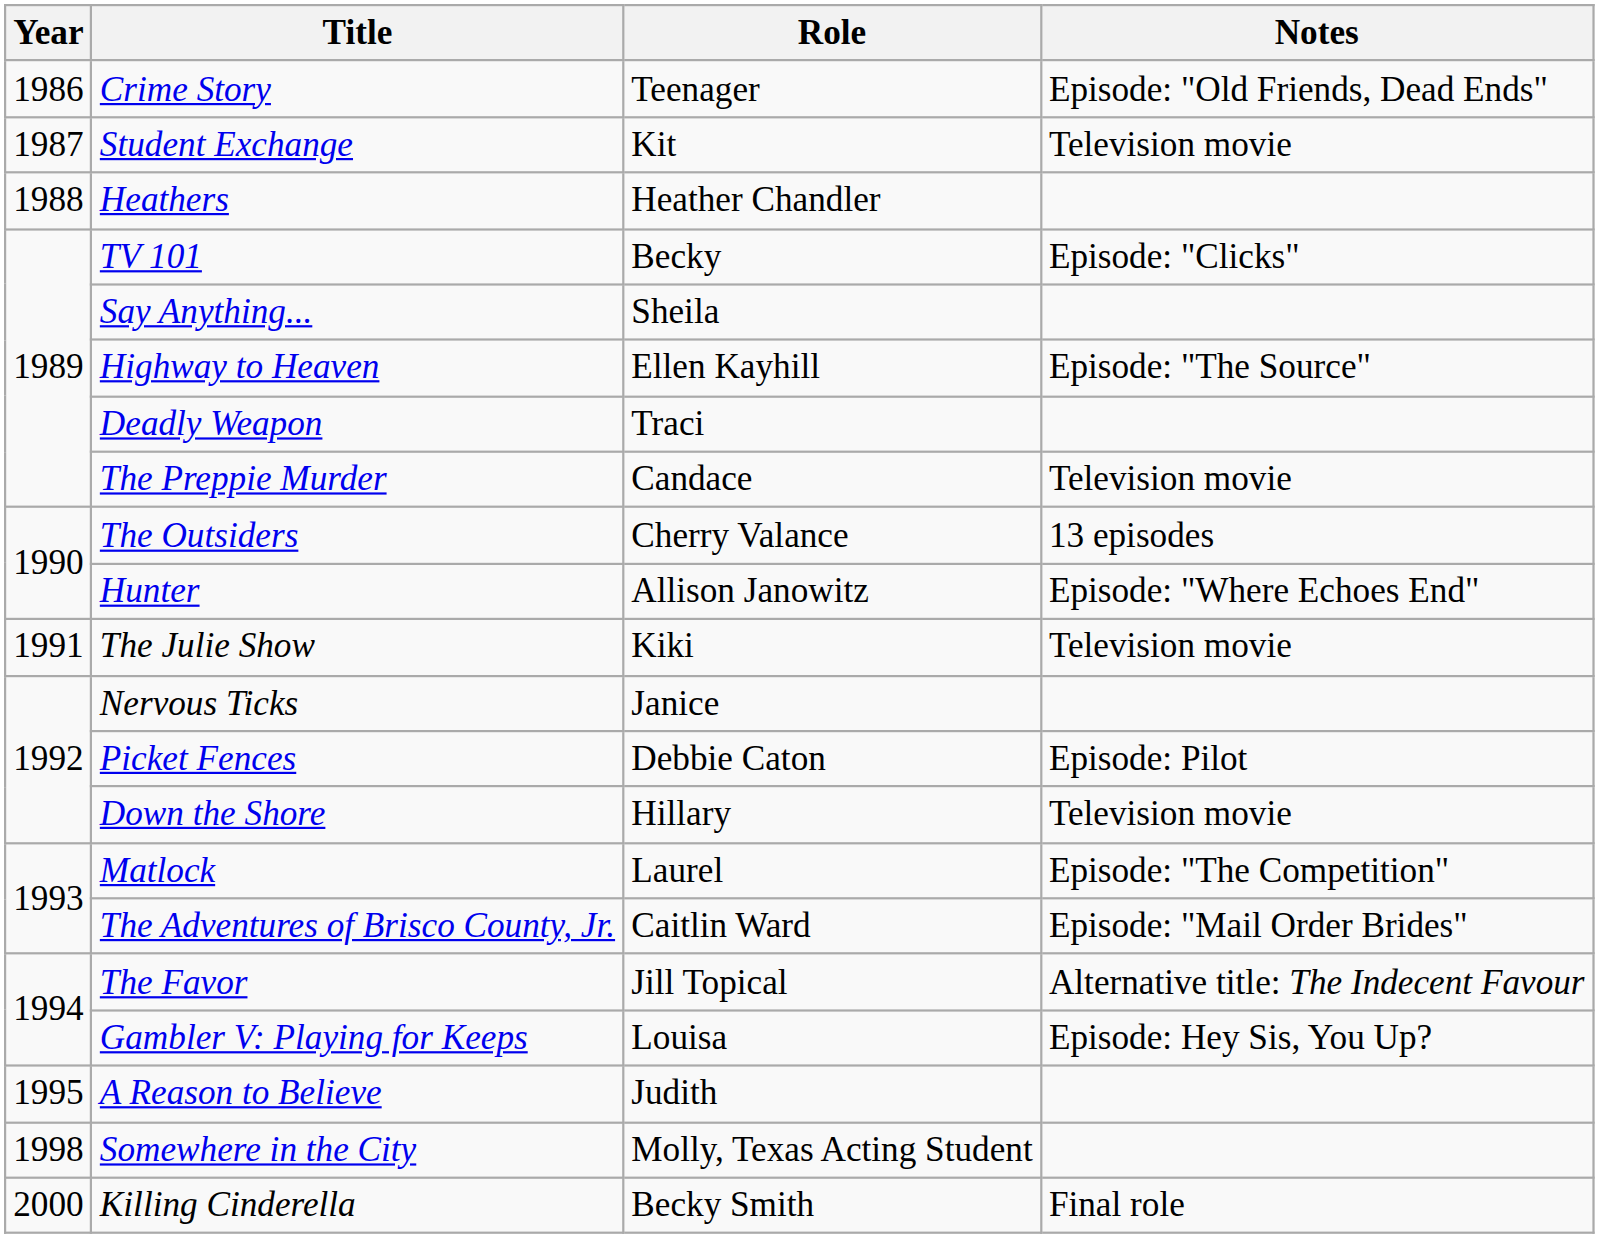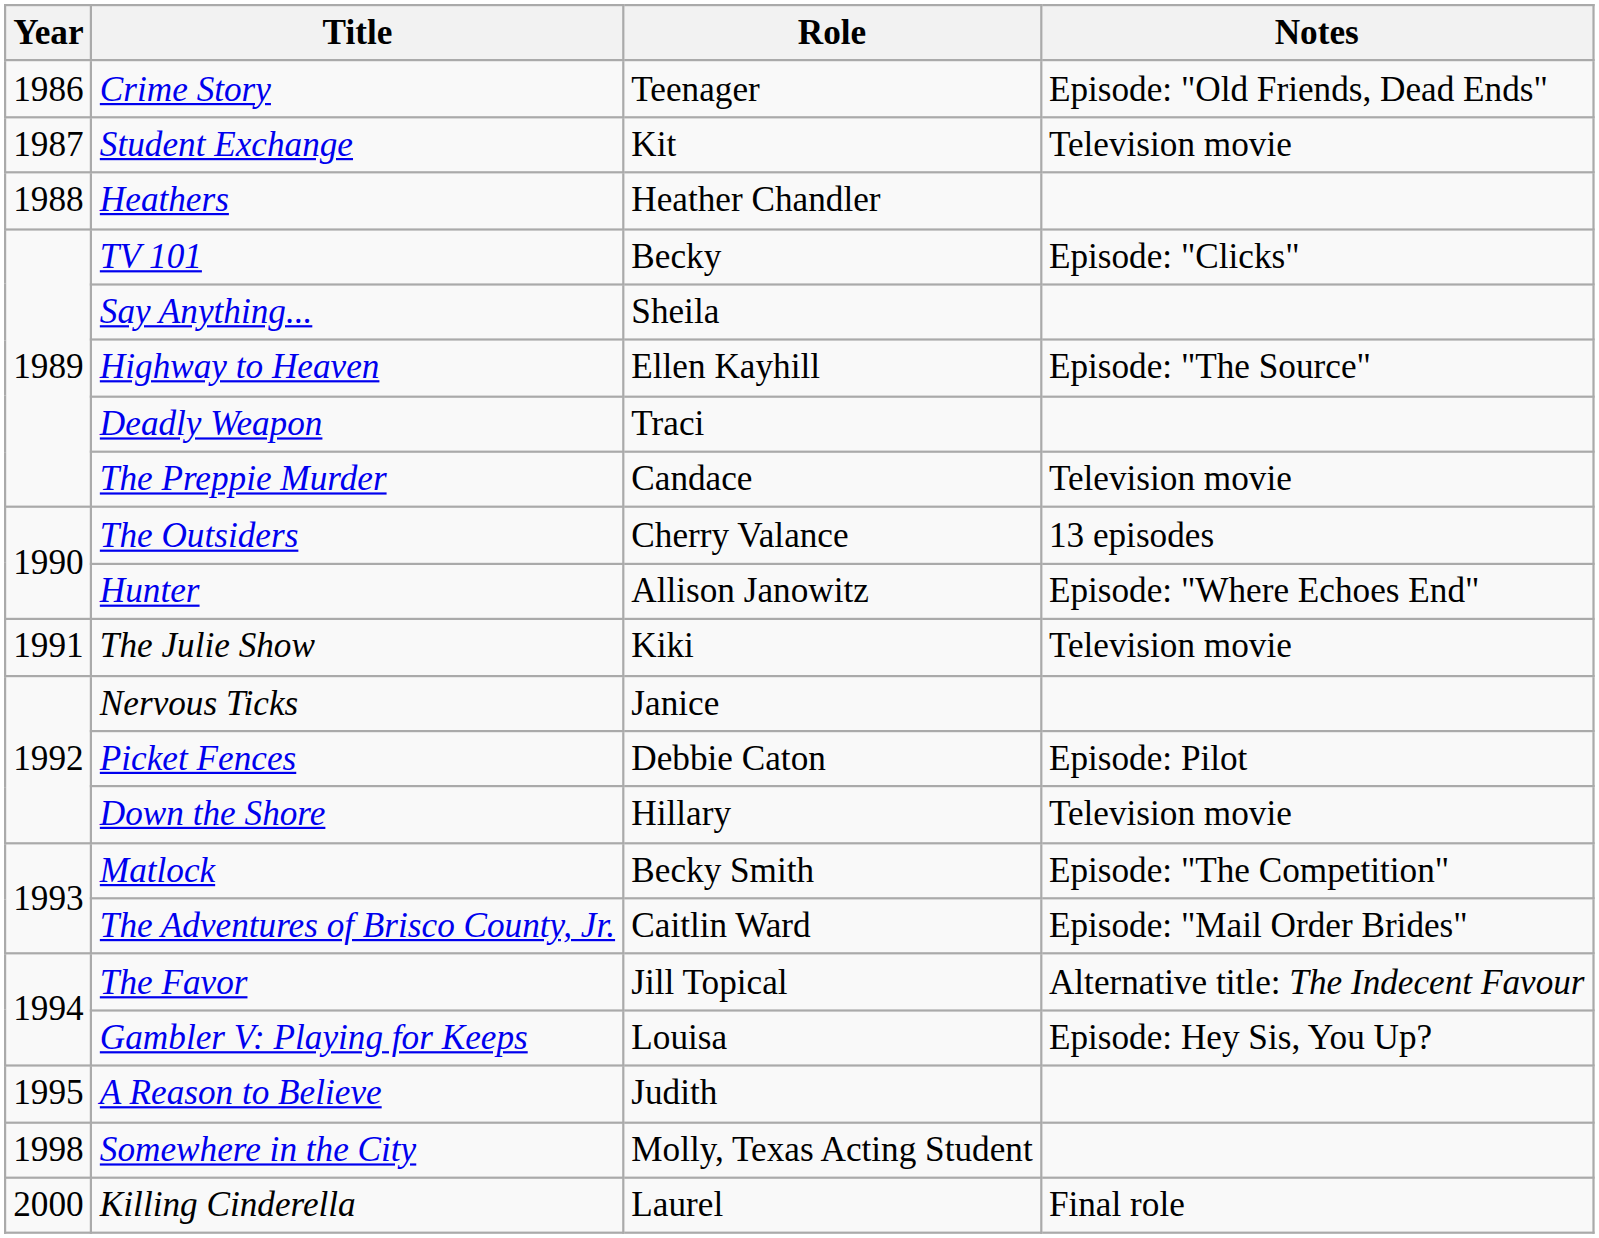Matlock | Role: Laurel -> Becky Smith
Killing Cinderella | Role: Becky Smith -> Laurel
